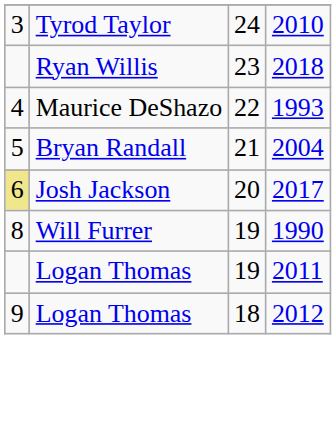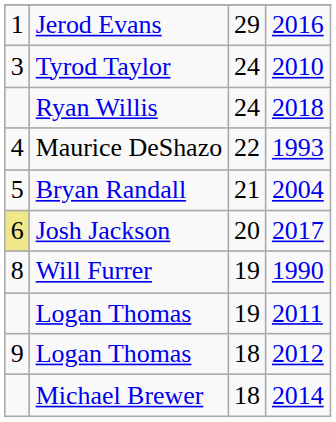+ row: 1 | Jerod Evans | 29 | 2016
Ryan Willis | column 3: 23 -> 24
+ row: Michael Brewer | 18 | 2014
